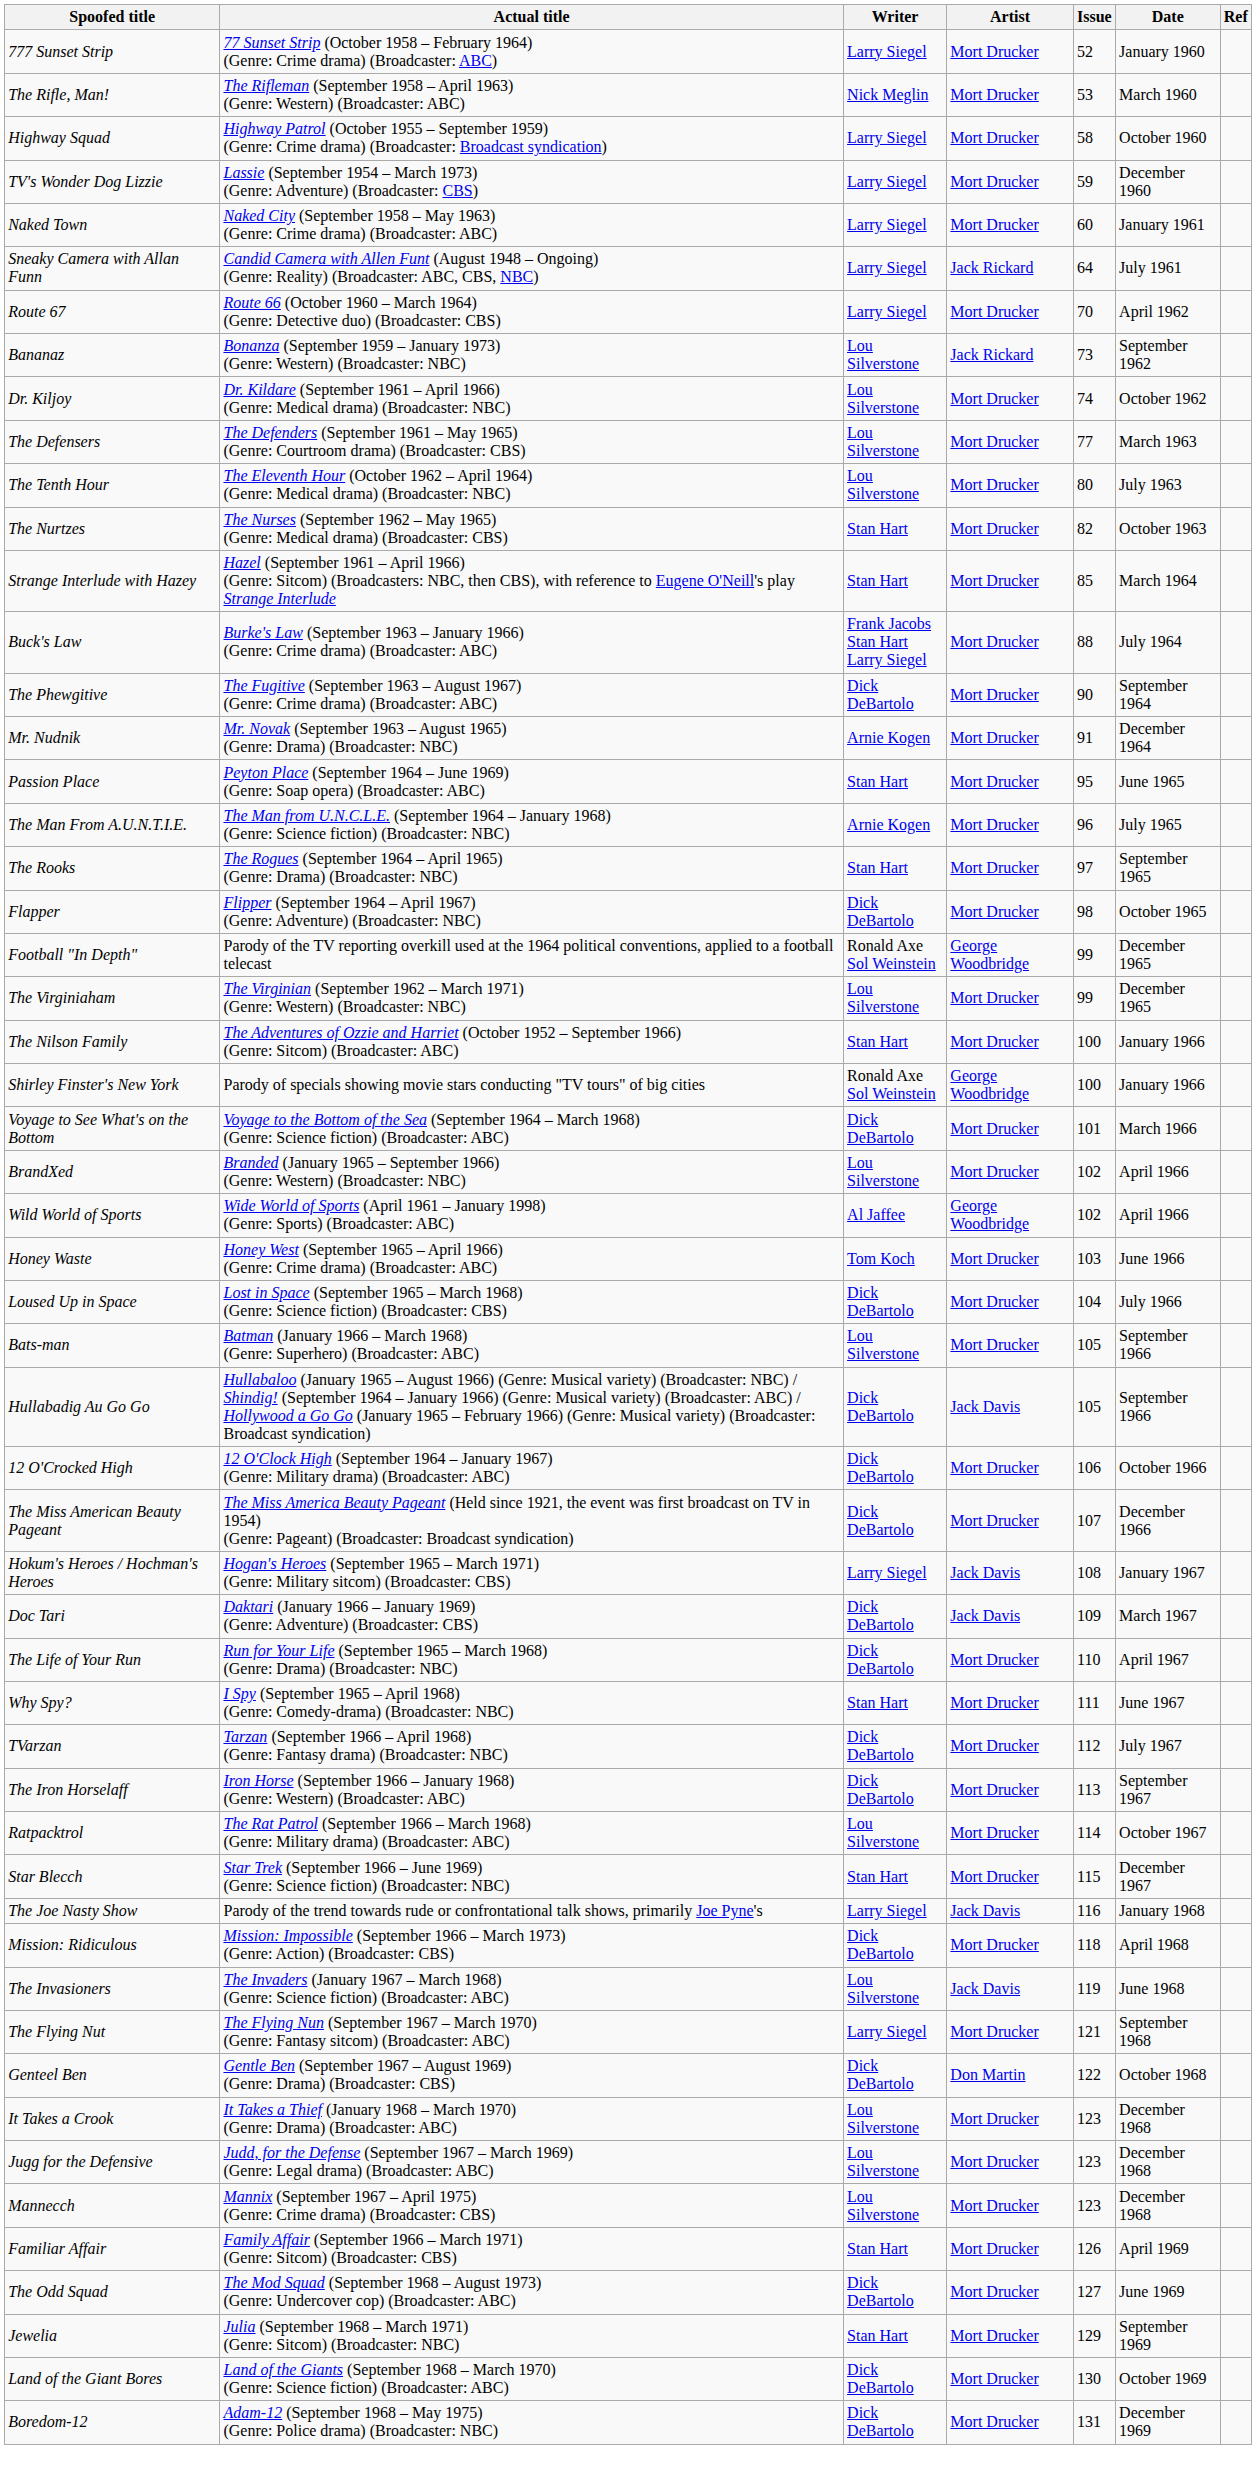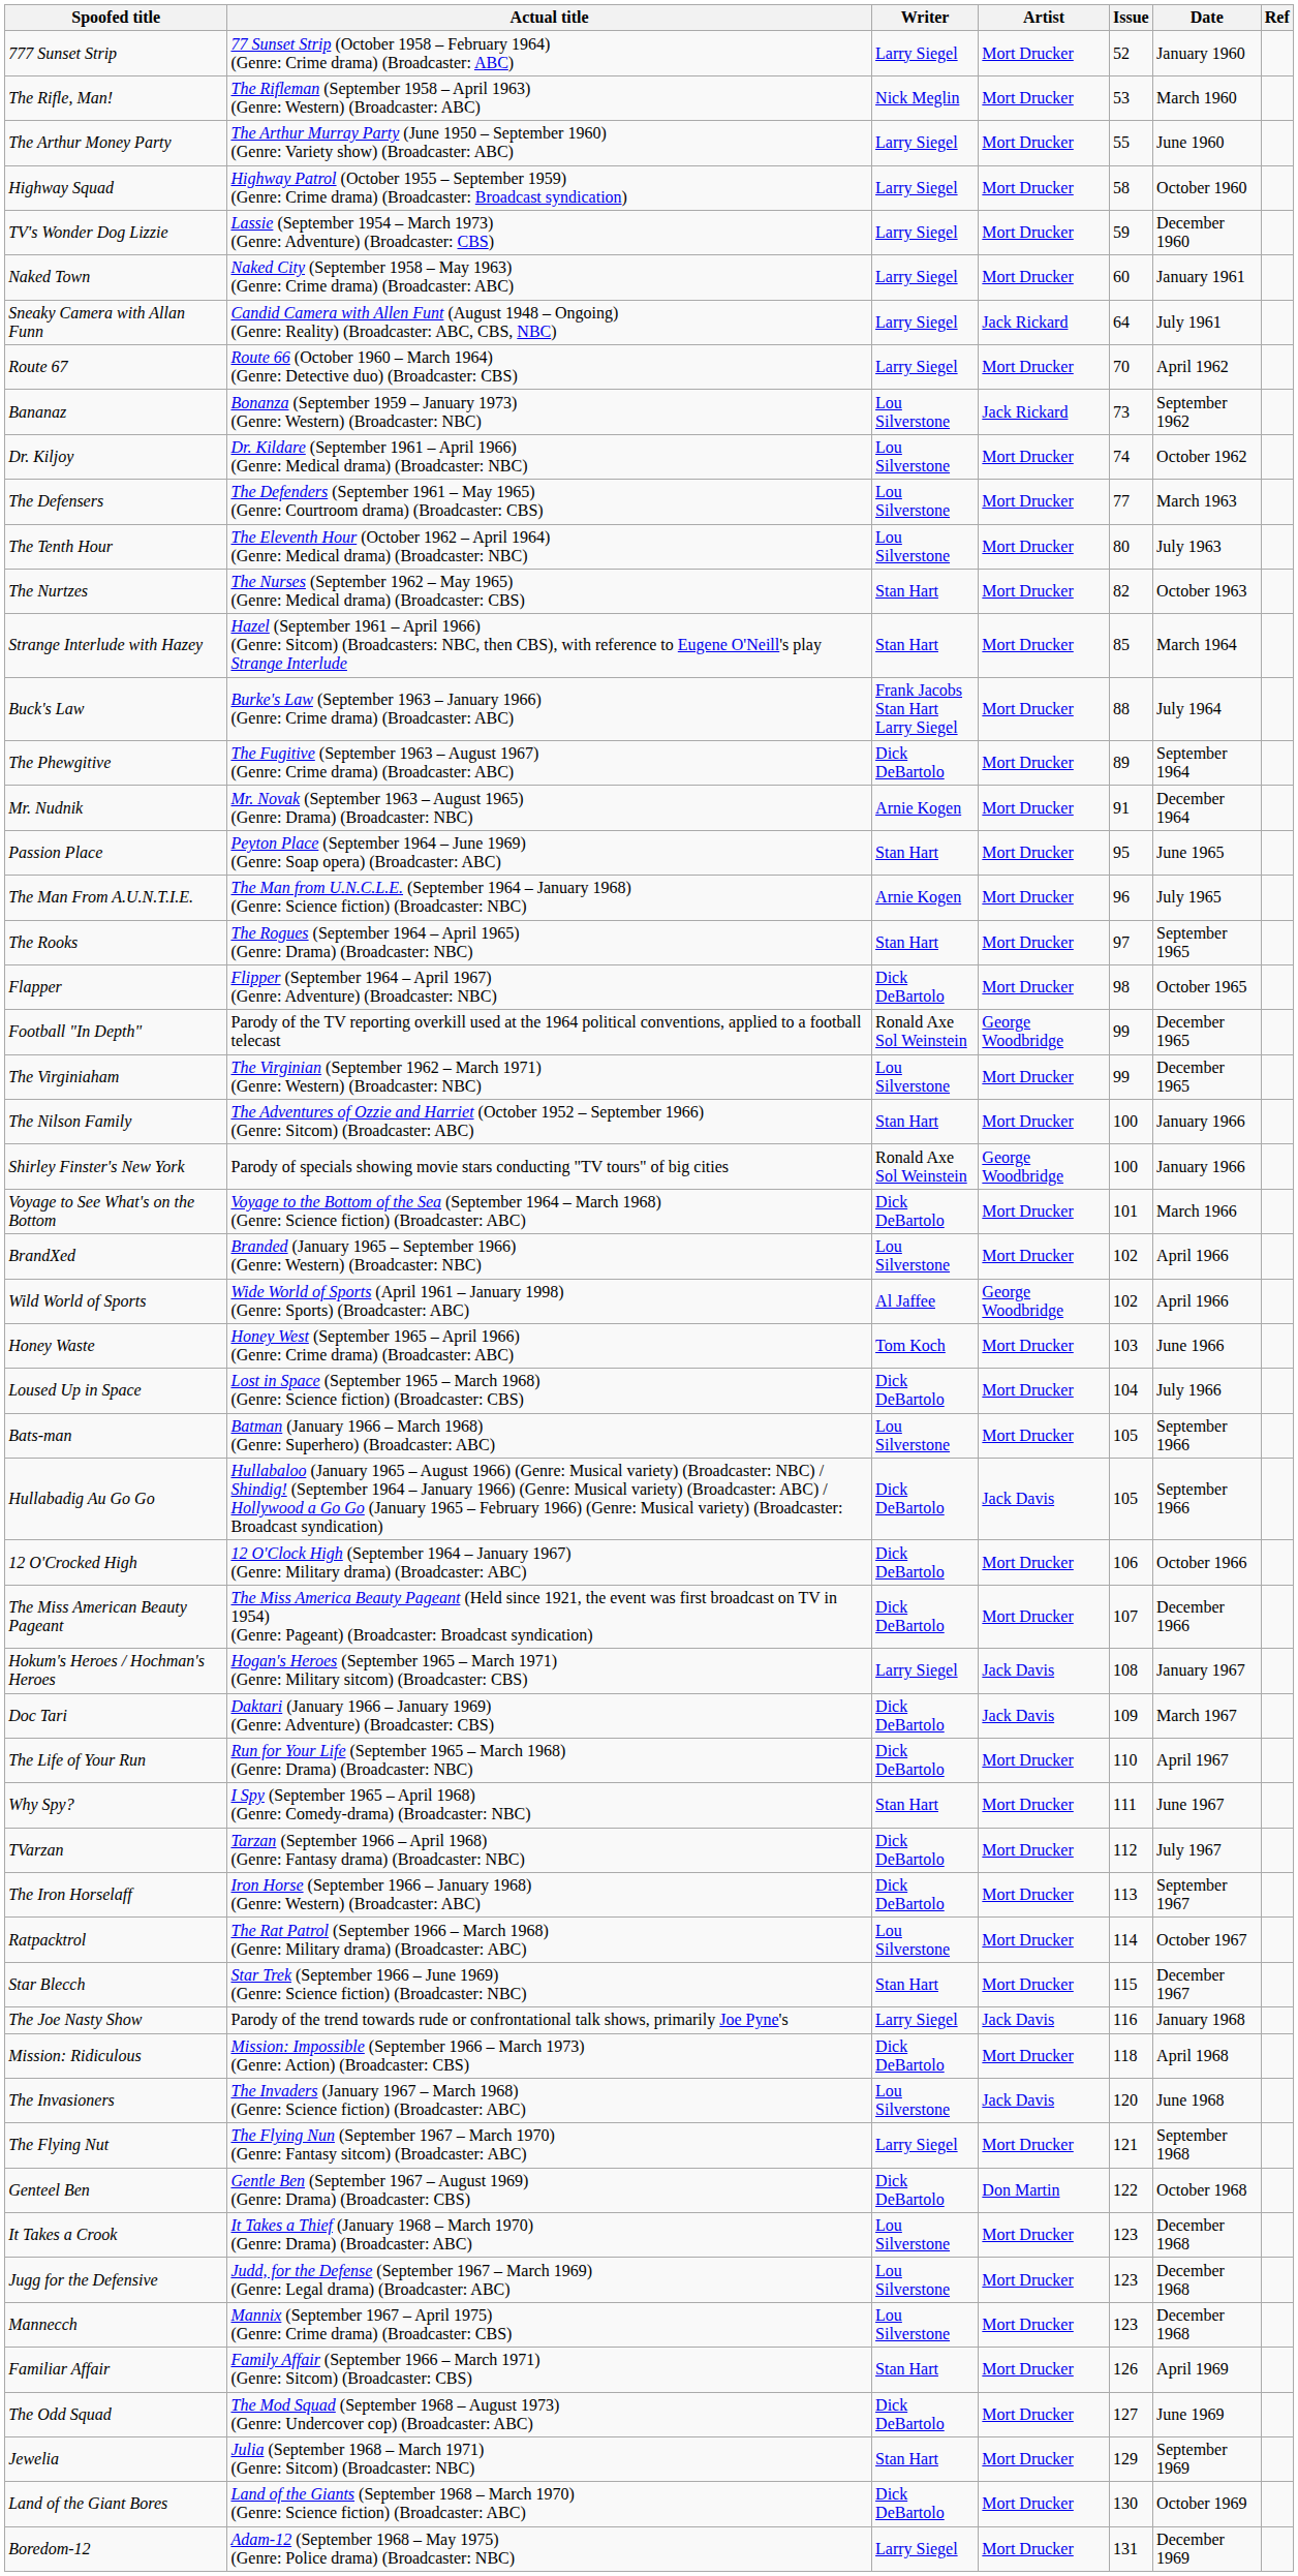+ row: The Arthur Money Party | The Arthur Murray Party (June 1950 – September 1960) (Genre: Variety show) (Broadcaster: ABC) | Larry Siegel | Mort Drucker | 55 | June 1960
The Phewgitive | Issue: 90 -> 89
The Invasioners | Issue: 119 -> 120
Boredom-12 | Writer: Dick DeBartolo -> Larry Siegel
